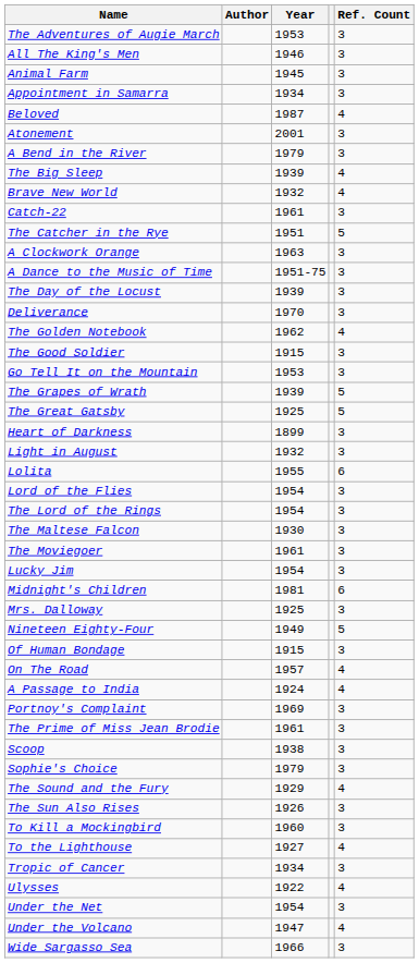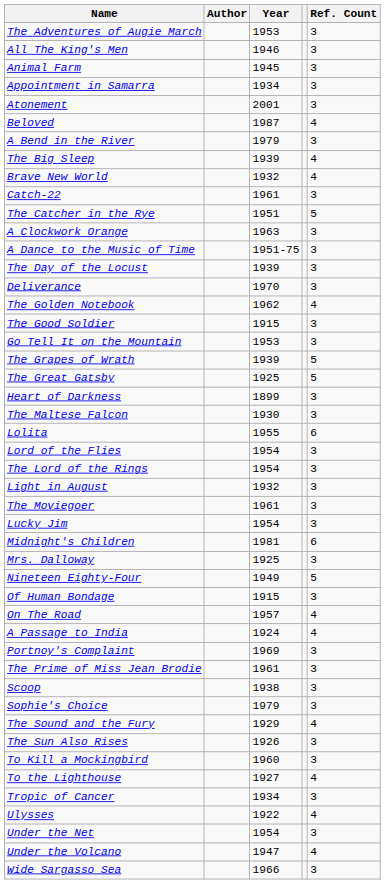rows swapped: Atonement <-> Beloved
rows swapped: Light in August <-> The Maltese Falcon
